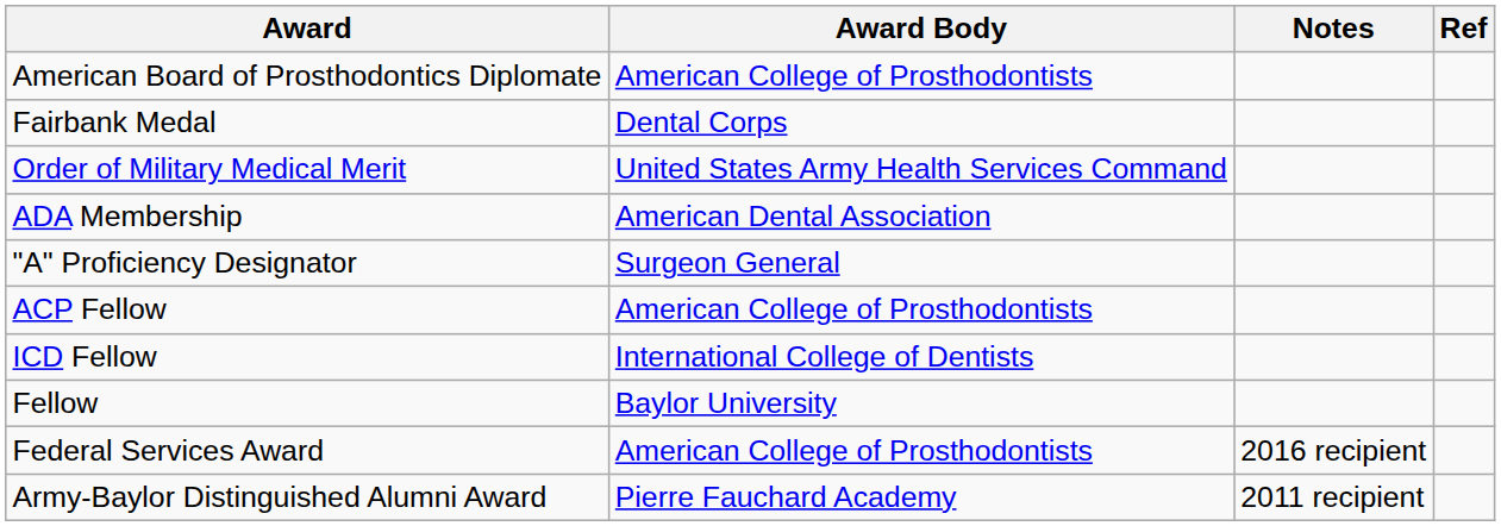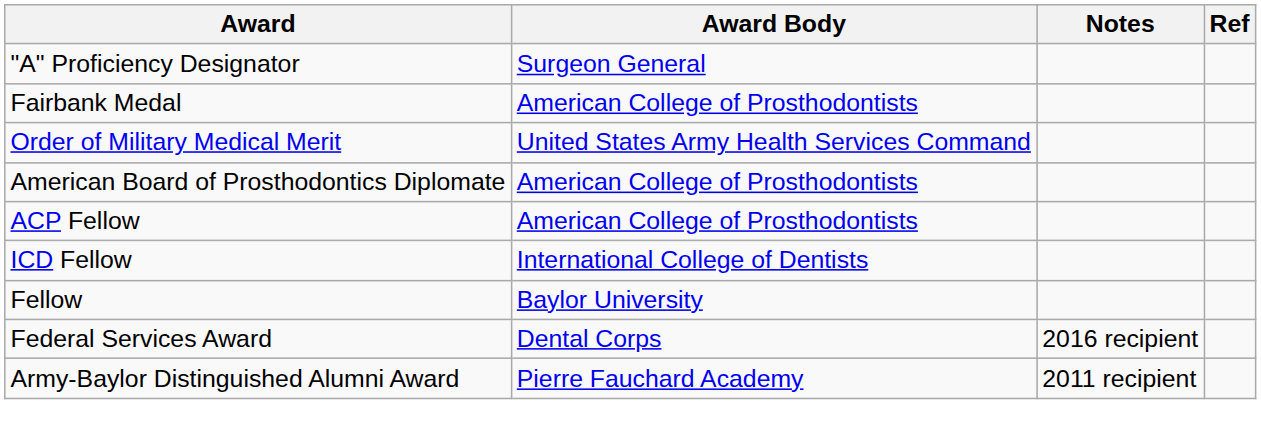rows swapped: "A" Proficiency Designator <-> American Board of Prosthodontics Diplomate
Fairbank Medal | Award Body: Dental Corps -> American College of Prosthodontists
- row: ADA Membership | American Dental Association
Federal Services Award | Award Body: American College of Prosthodontists -> Dental Corps
